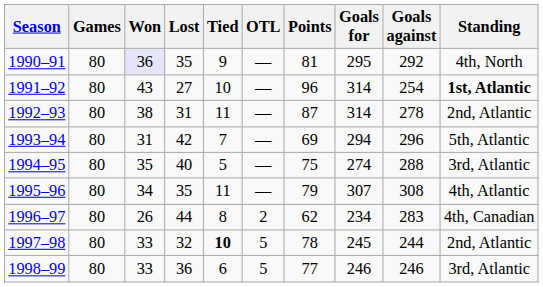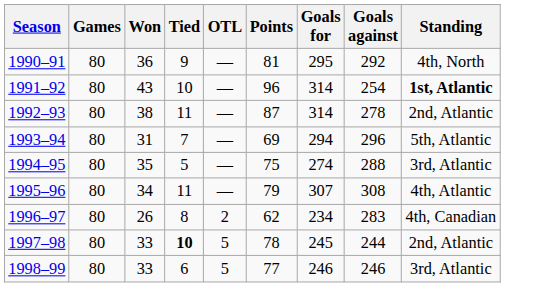- column: Lost | 35 | 27 | 31 | 42 | 40 | 35 | 44 | 32 | 36
1990–91 | Won: lavender background -> no background
